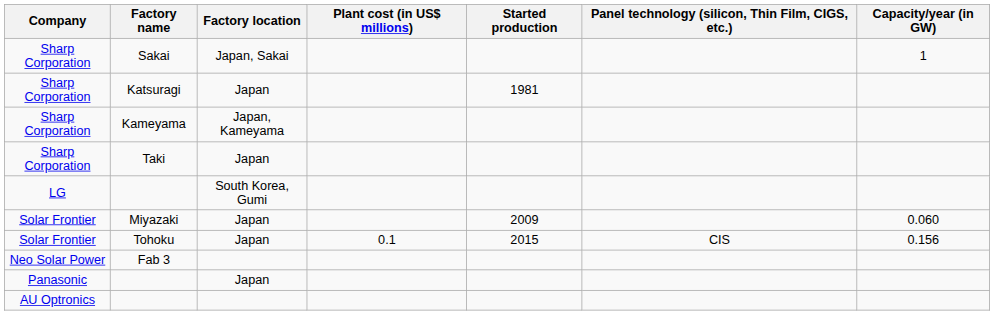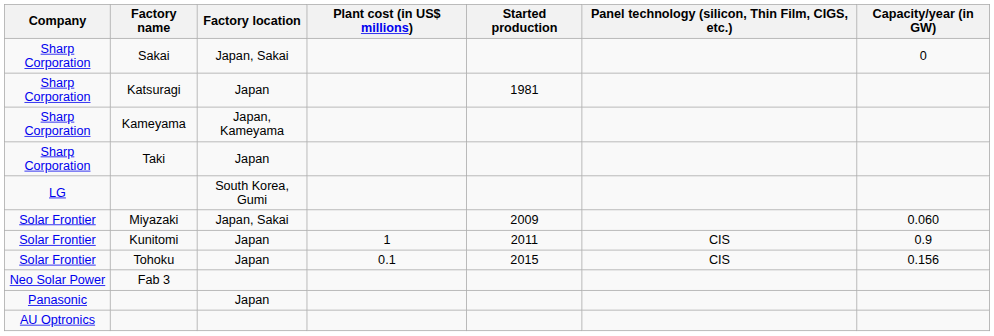Sakai | Capacity/year (in GW): 1 -> 0
Miyazaki | Factory location: Japan -> Japan, Sakai
+ row: Solar Frontier | Kunitomi | Japan | 1 | 2011 | CIS | 0.9
